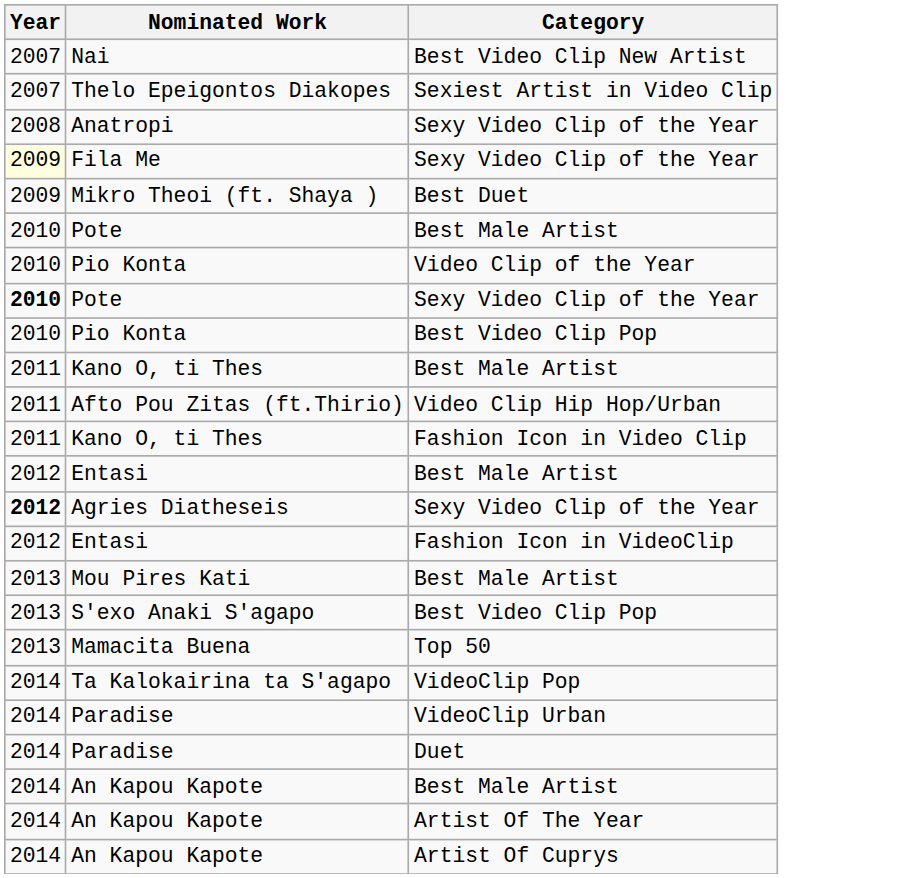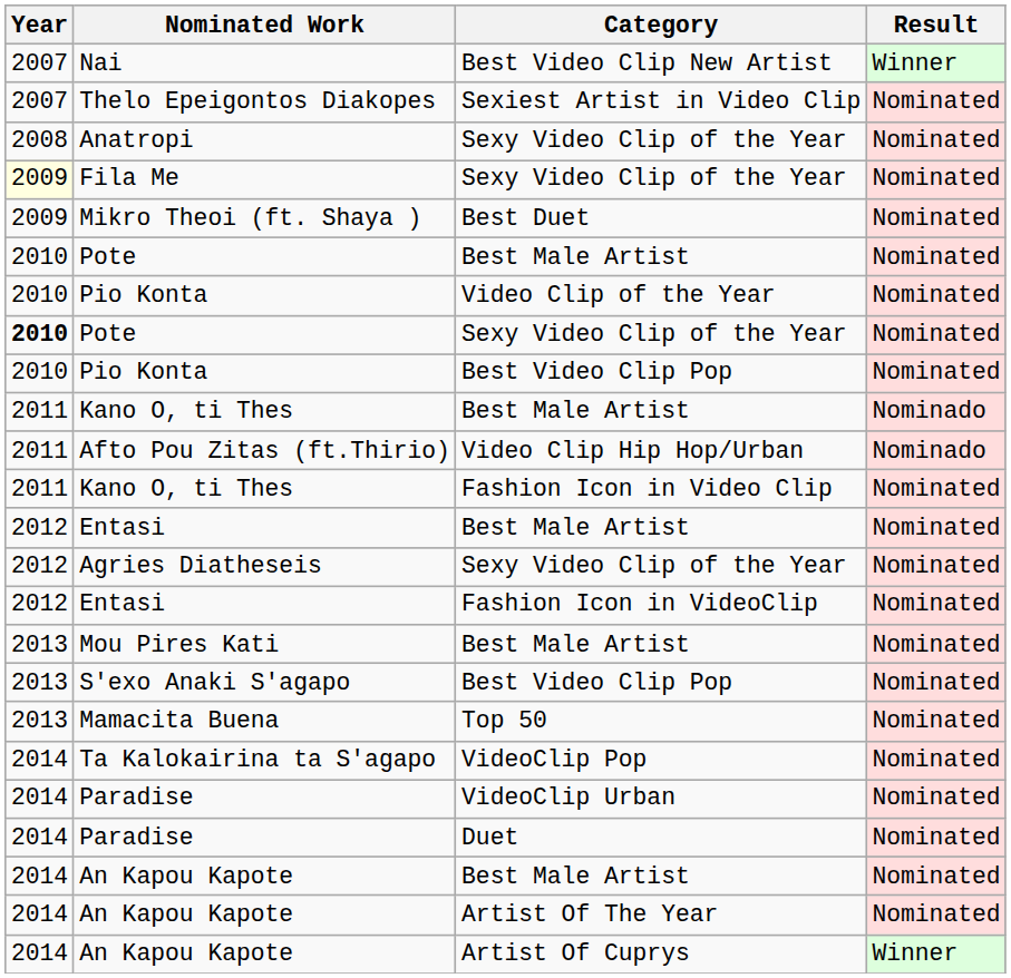+ column: Result | Winner | Nominated | Nominated | Nominated | Nominated | Nominated | Nominated | Nominated | Nominated | Nominado | Nominado | Nominated | Nominated | Nominated | Nominated | Nominated | Nominated | Nominated | Nominated | Nominated | Nominated | Nominated | Nominated | Winner
Agries Diatheseis | Year: bold -> normal
